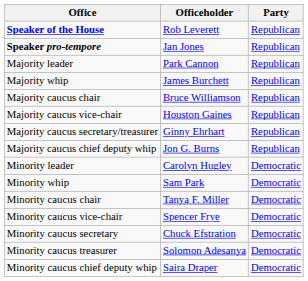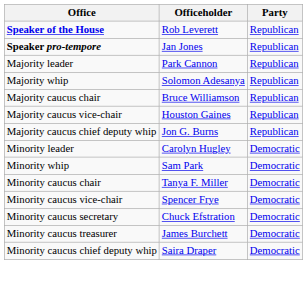Majority whip | Officeholder: James Burchett -> Solomon Adesanya
- row: Majority caucus secretary/treasurer | Ginny Ehrhart | Republican
Minority caucus treasurer | Officeholder: Solomon Adesanya -> James Burchett
